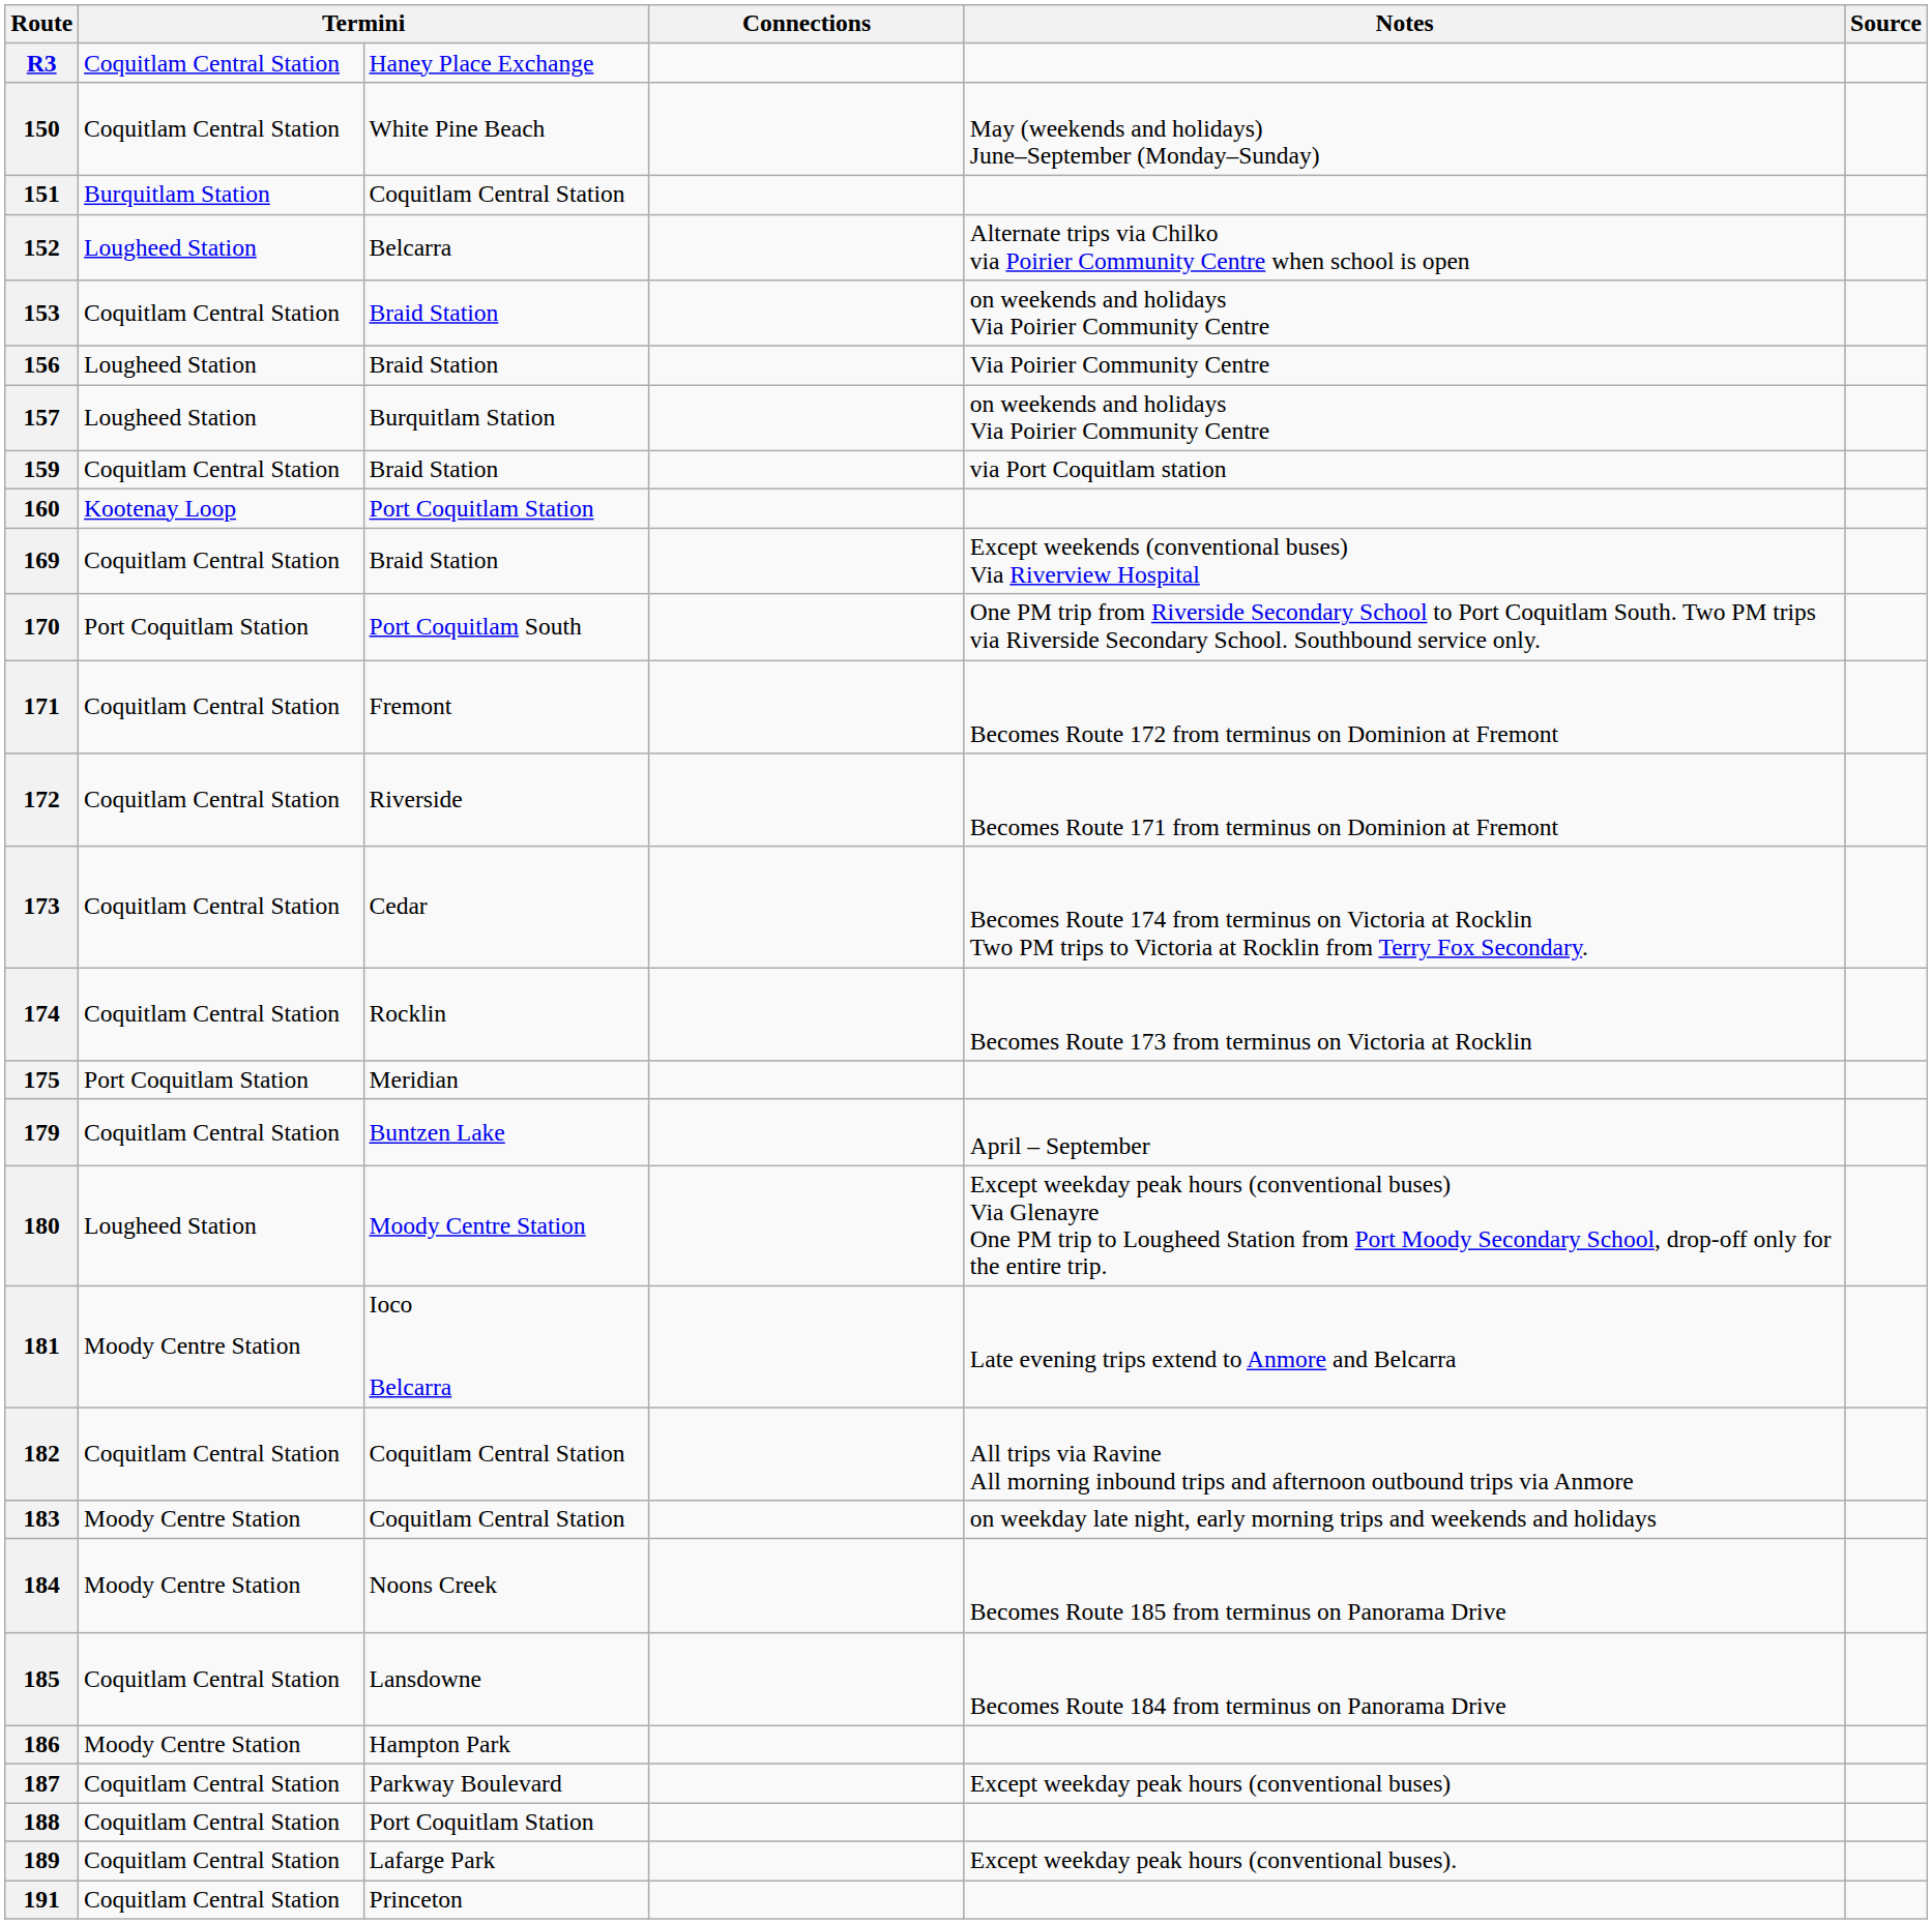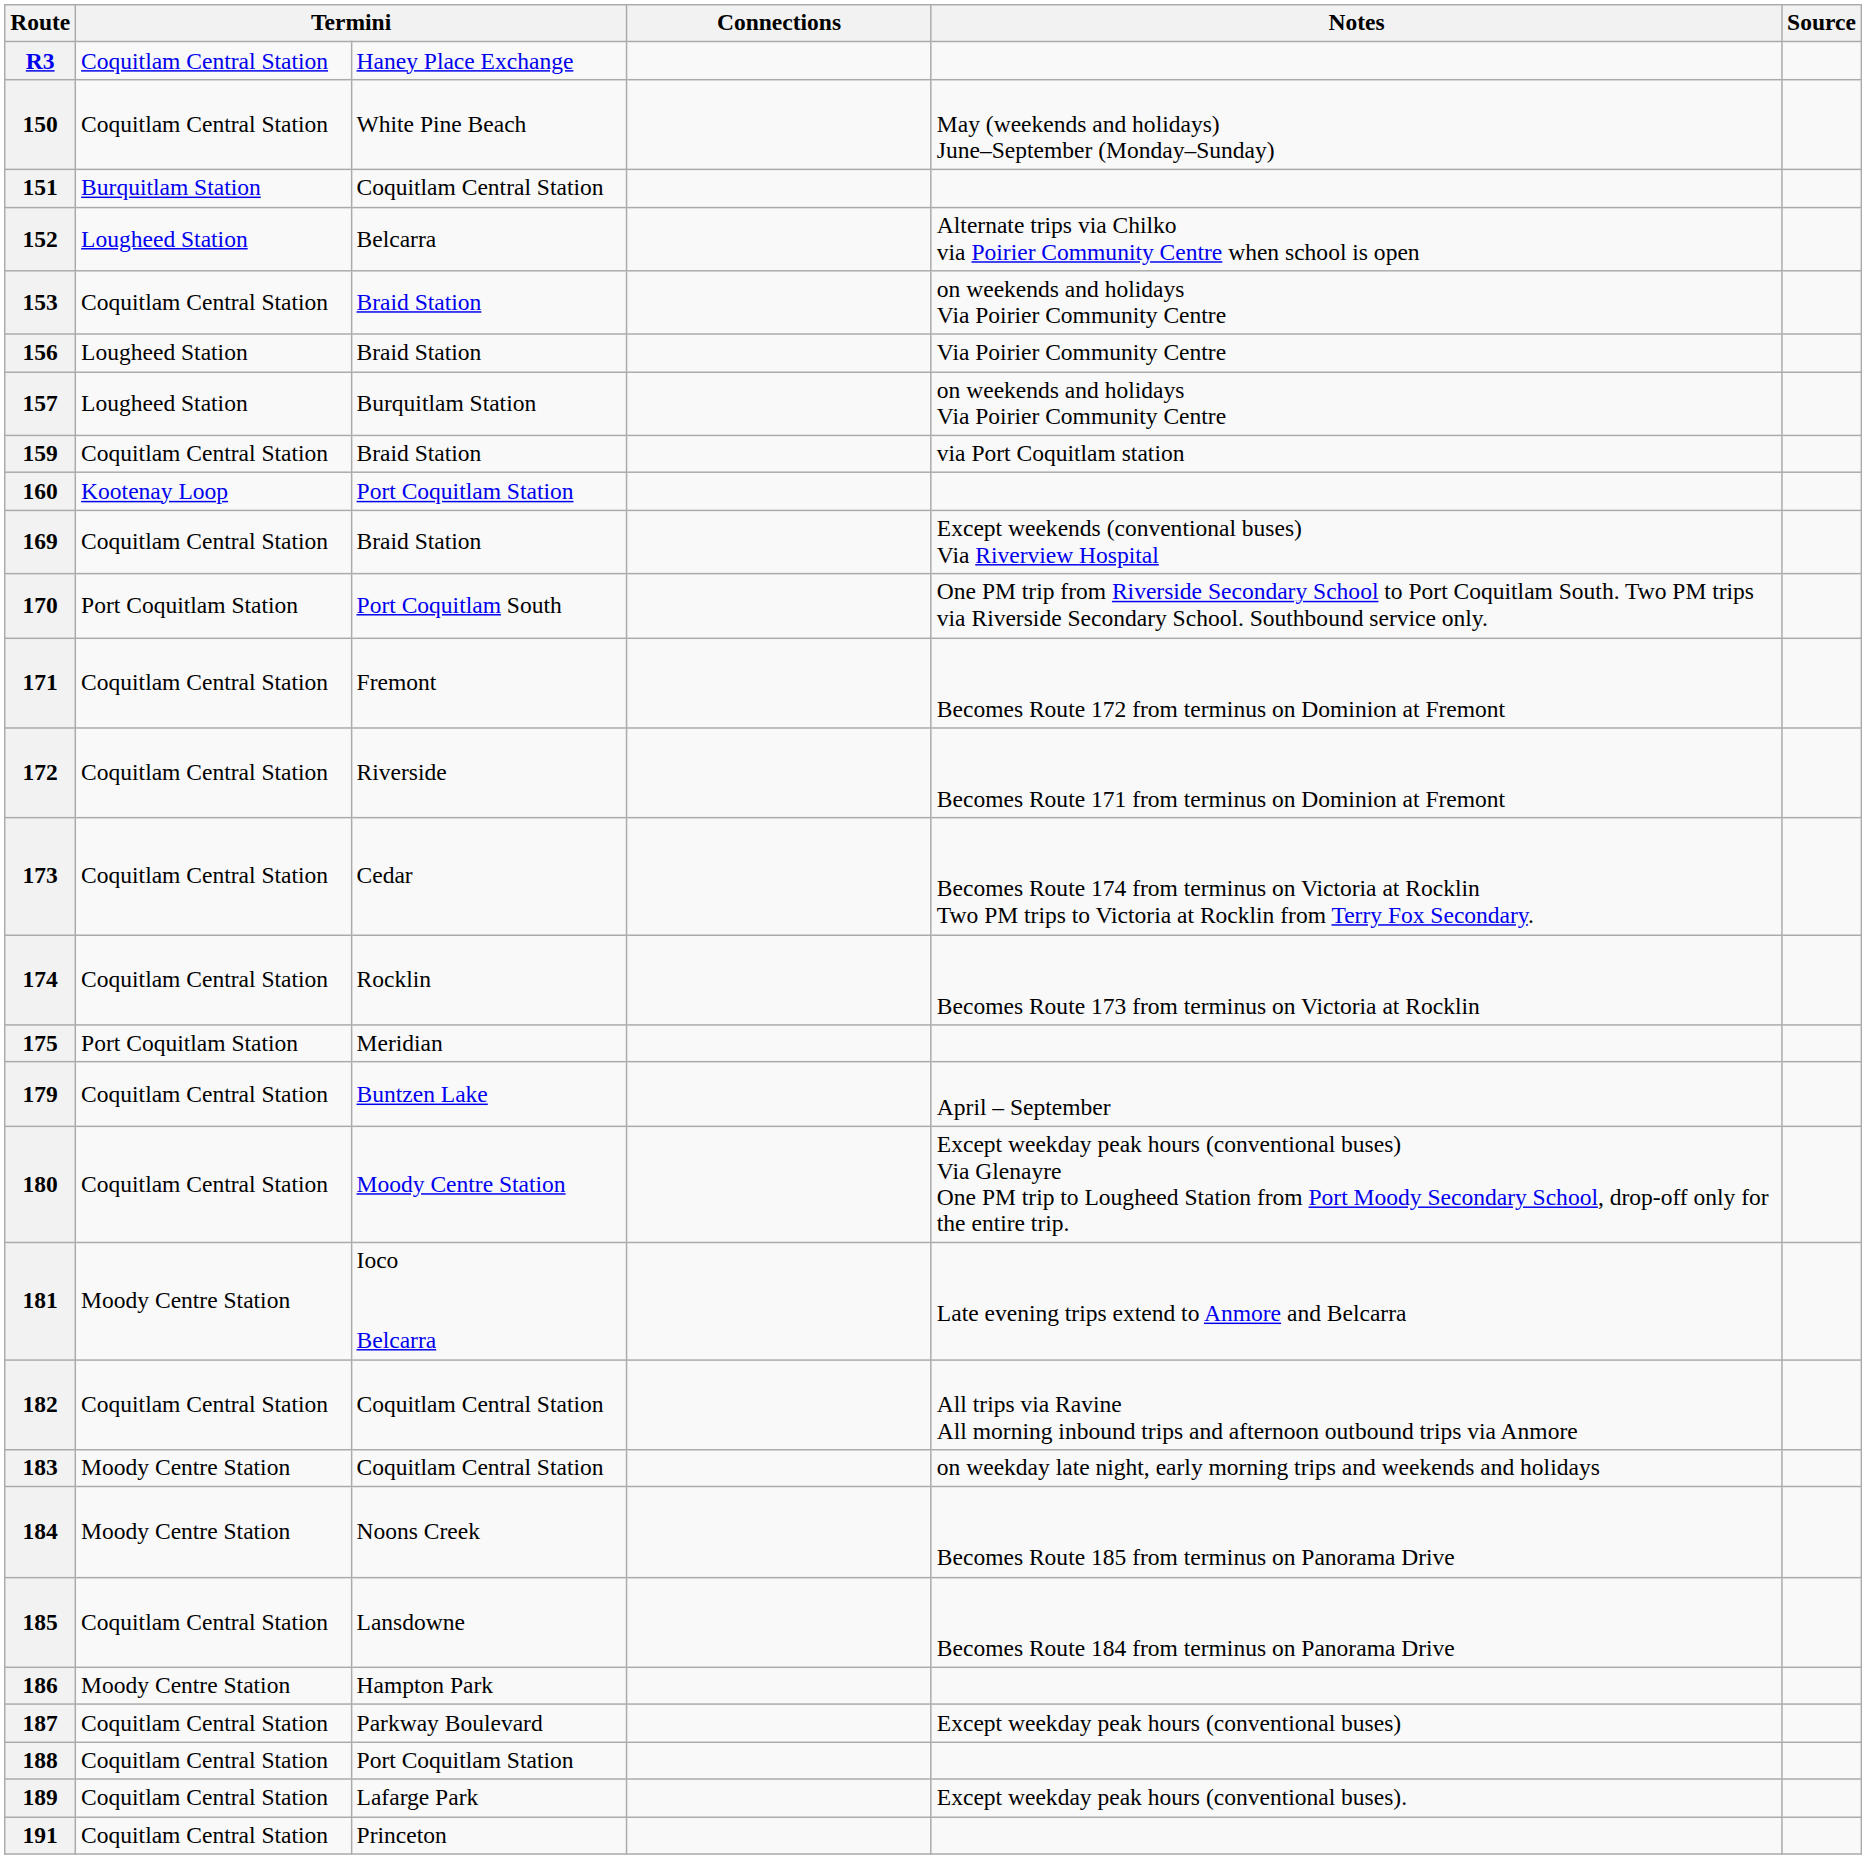180 | column 2: Lougheed Station -> Coquitlam Central Station
